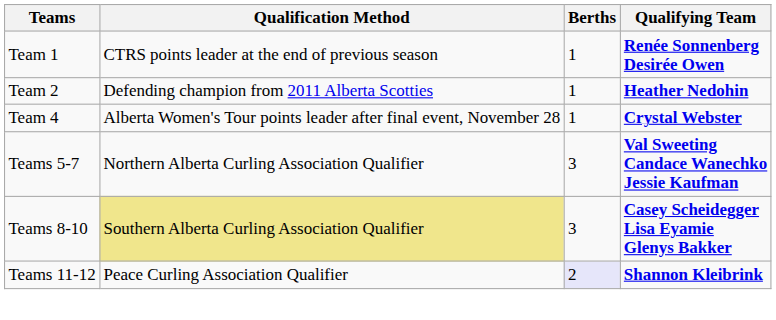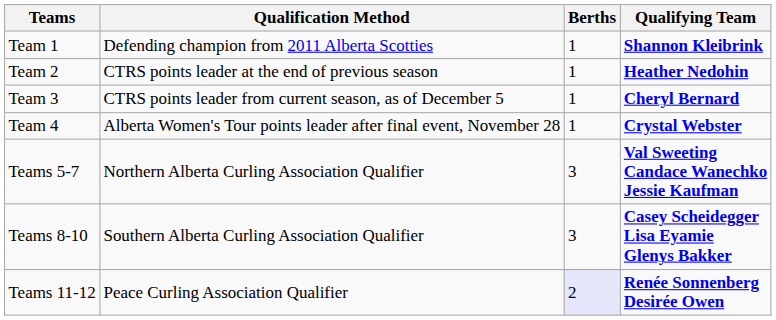Team 1 | Qualification Method: CTRS points leader at the end of previous season -> Defending champion from 2011 Alberta Scotties
Team 1 | Qualifying Team: Renée Sonnenberg Desirée Owen -> Shannon Kleibrink
Team 2 | Qualification Method: Defending champion from 2011 Alberta Scotties -> CTRS points leader at the end of previous season
+ row: Team 3 | CTRS points leader from current season, as of December 5 | 1 | Cheryl Bernard
Teams 8-10 | Qualification Method: khaki background -> no background
Teams 11-12 | Qualifying Team: Shannon Kleibrink -> Renée Sonnenberg Desirée Owen
